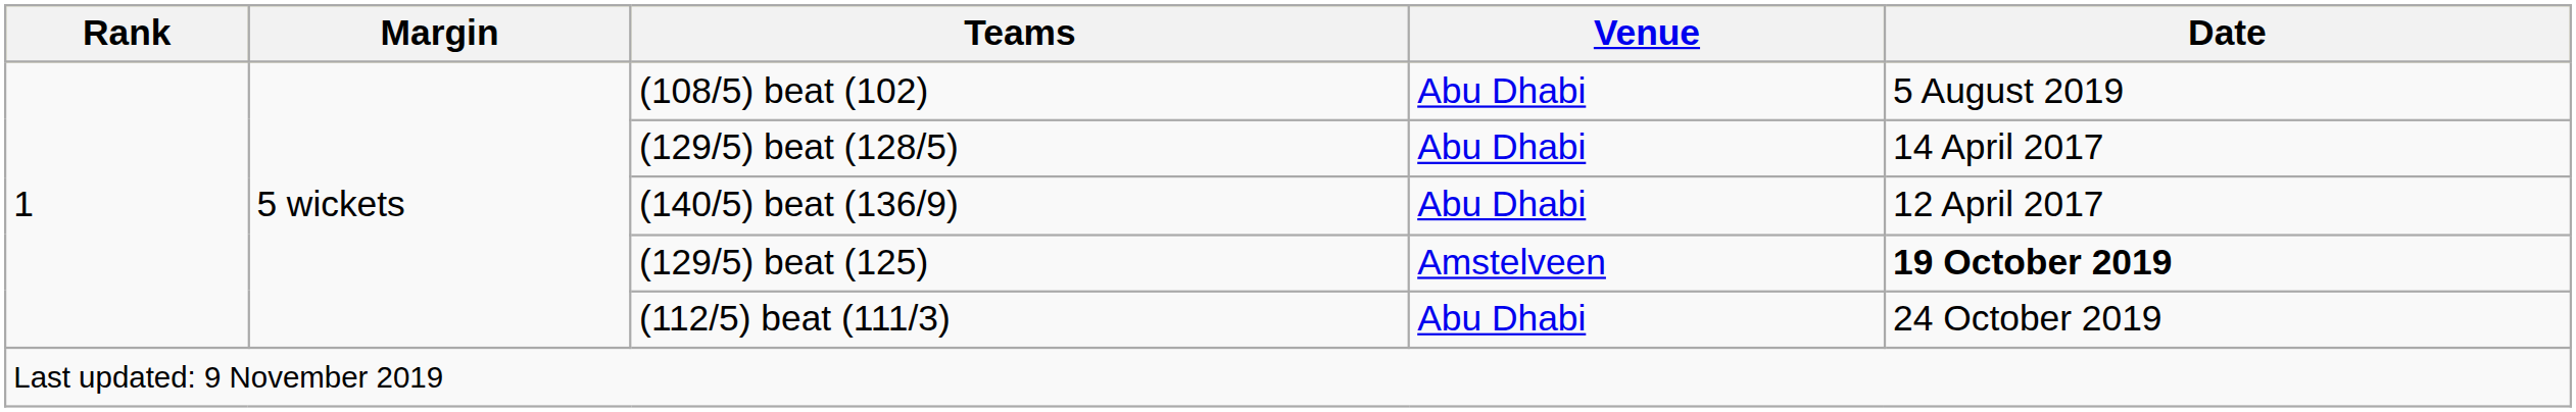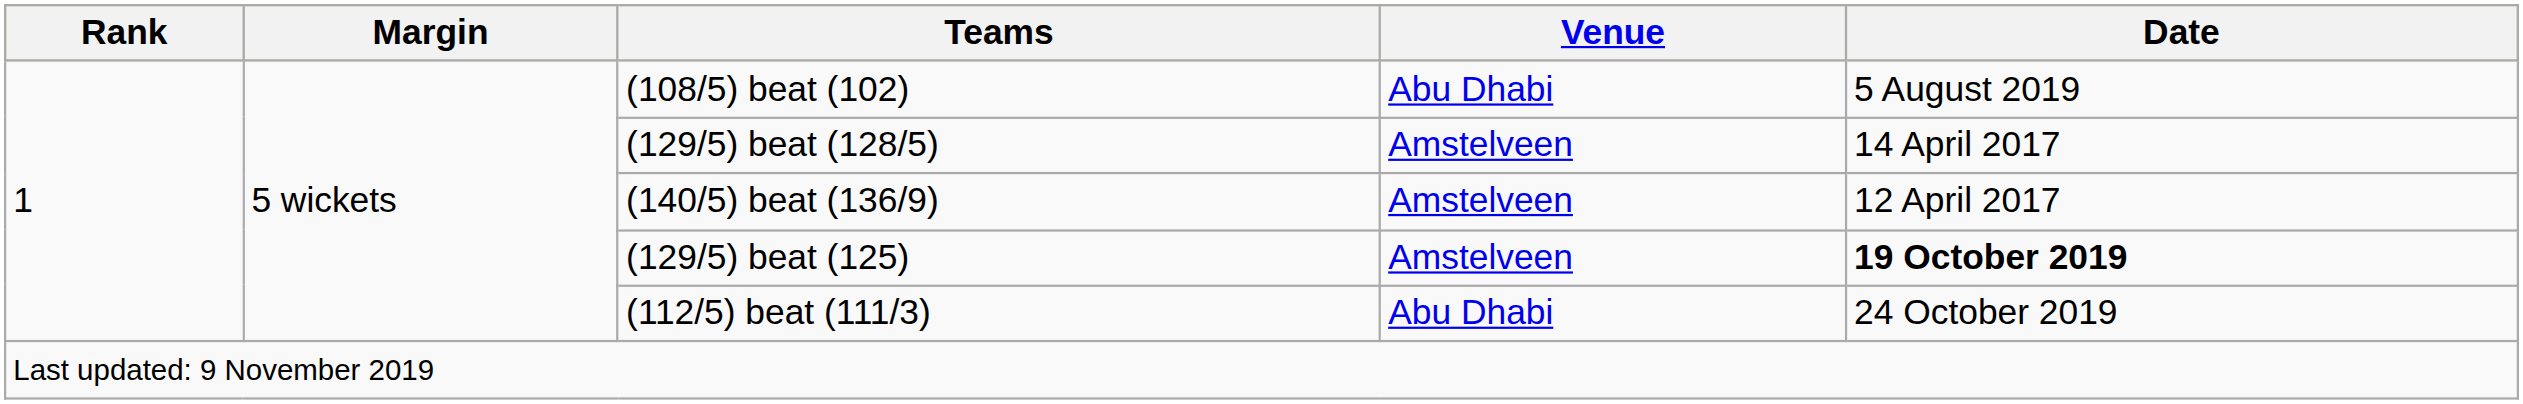(129/5) beat (128/5) | Venue: Abu Dhabi -> Amstelveen
(140/5) beat (136/9) | Venue: Abu Dhabi -> Amstelveen
